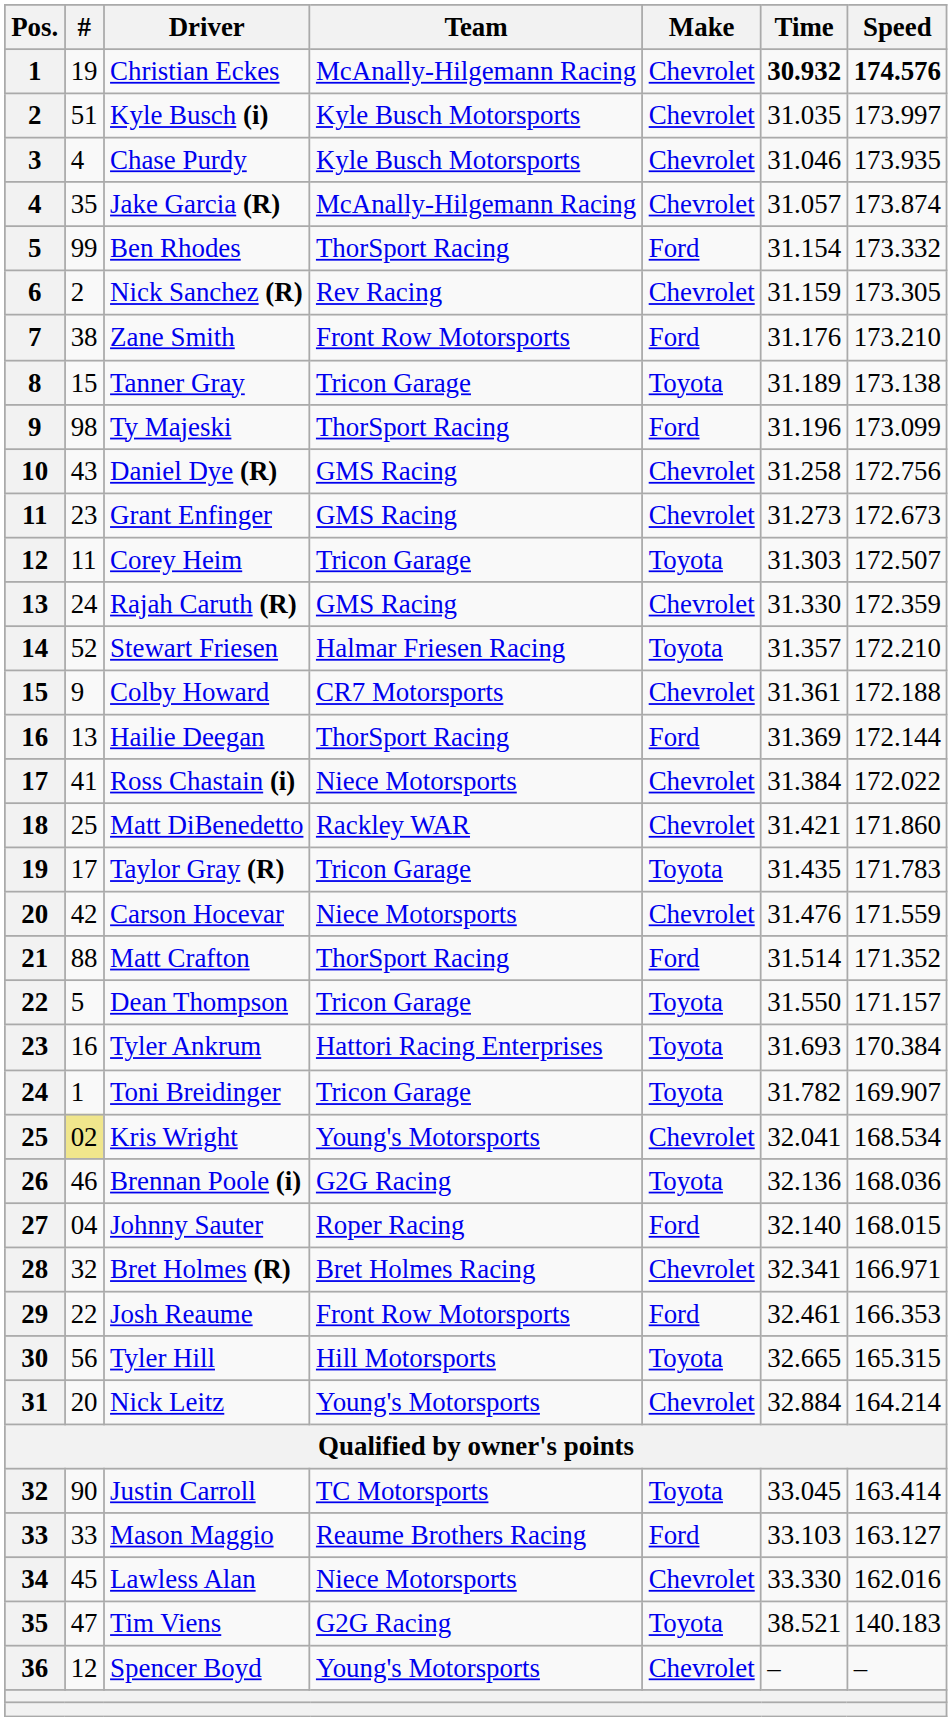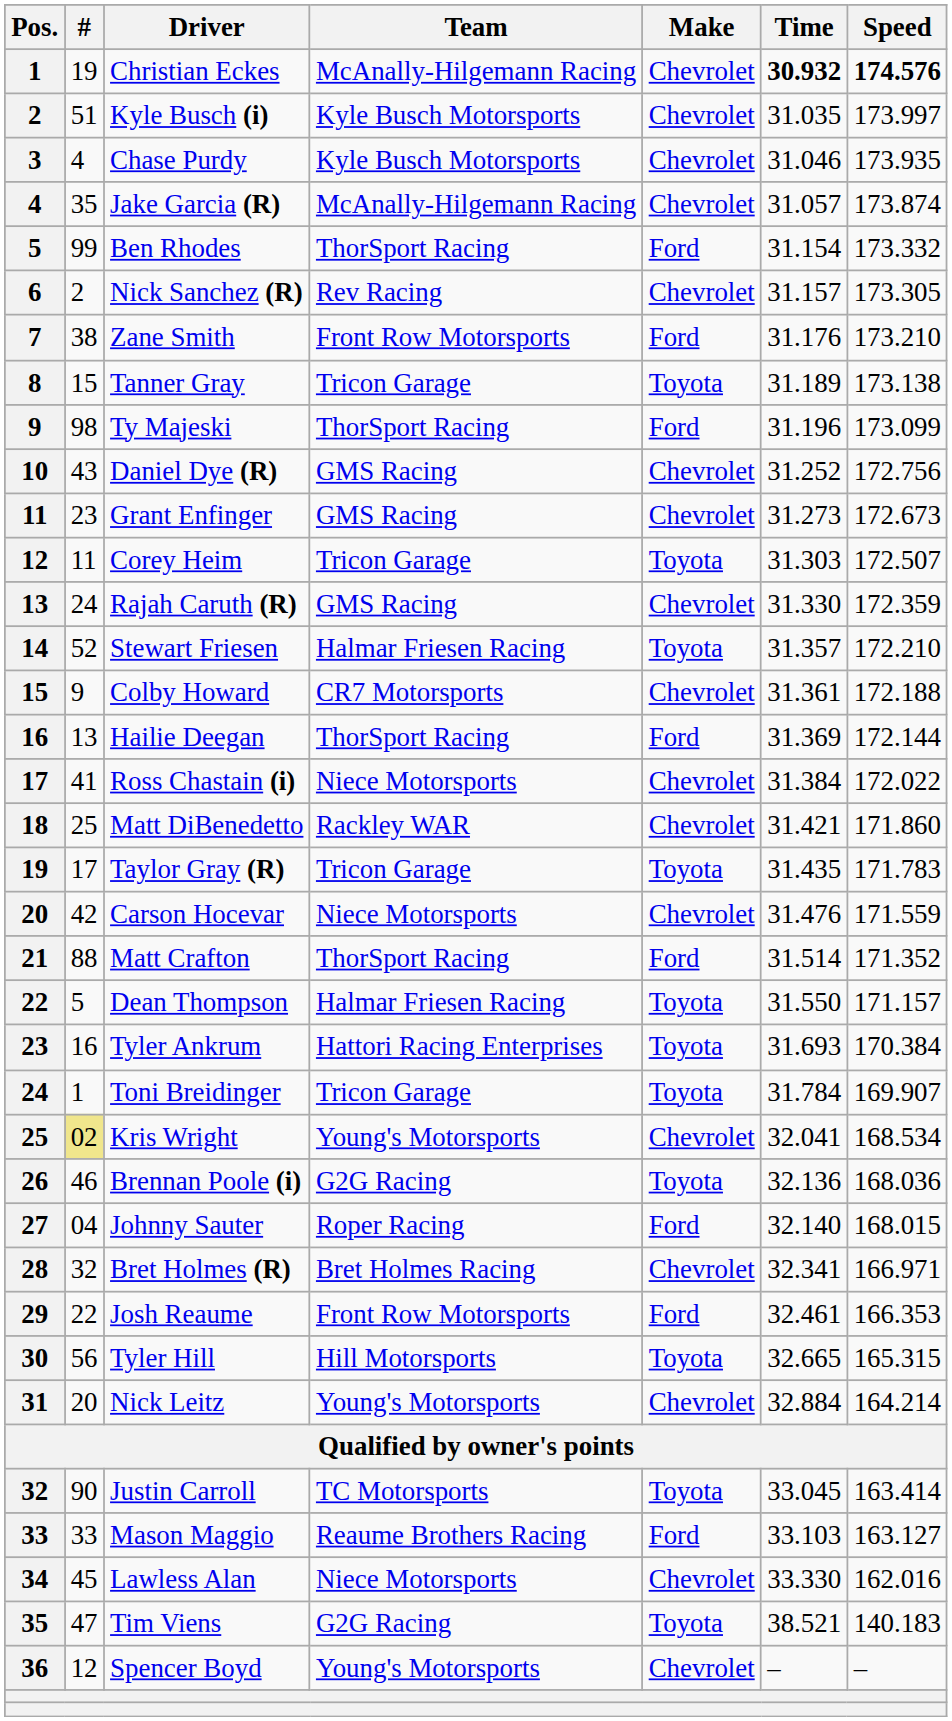Nick Sanchez (R) | Time: 31.159 -> 31.157
Daniel Dye (R) | Time: 31.258 -> 31.252
Dean Thompson | Team: Tricon Garage -> Halmar Friesen Racing
Toni Breidinger | Time: 31.782 -> 31.784
